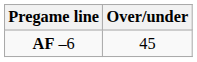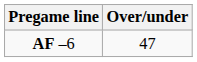AF –6 | Over/under: 45 -> 47
